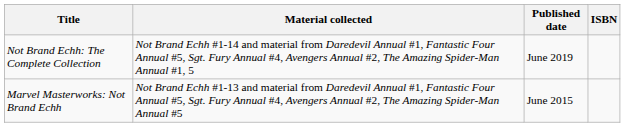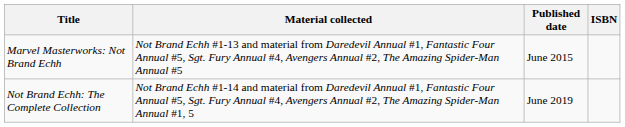rows swapped: Marvel Masterworks: Not Brand Echh <-> Not Brand Echh: The Complete Collection
